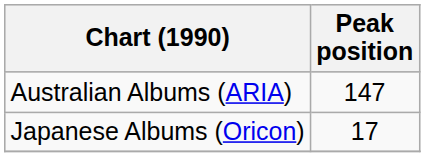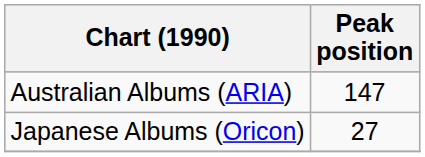Japanese Albums (Oricon) | Peak position: 17 -> 27
